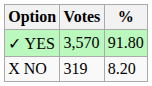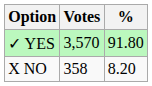X NO | Votes: 319 -> 358
